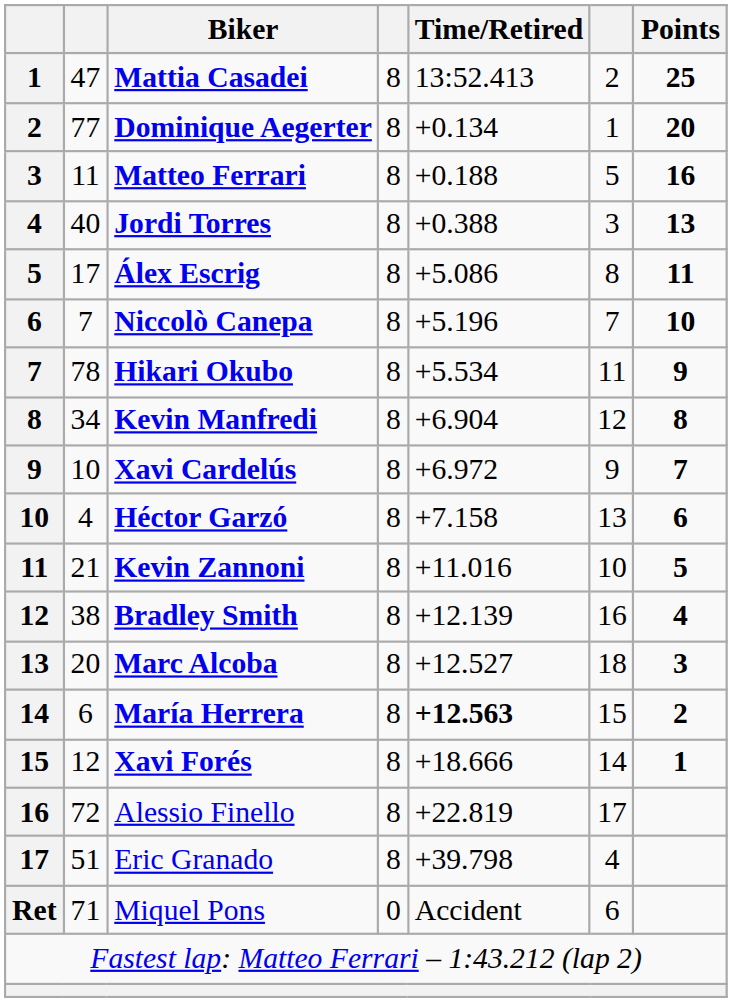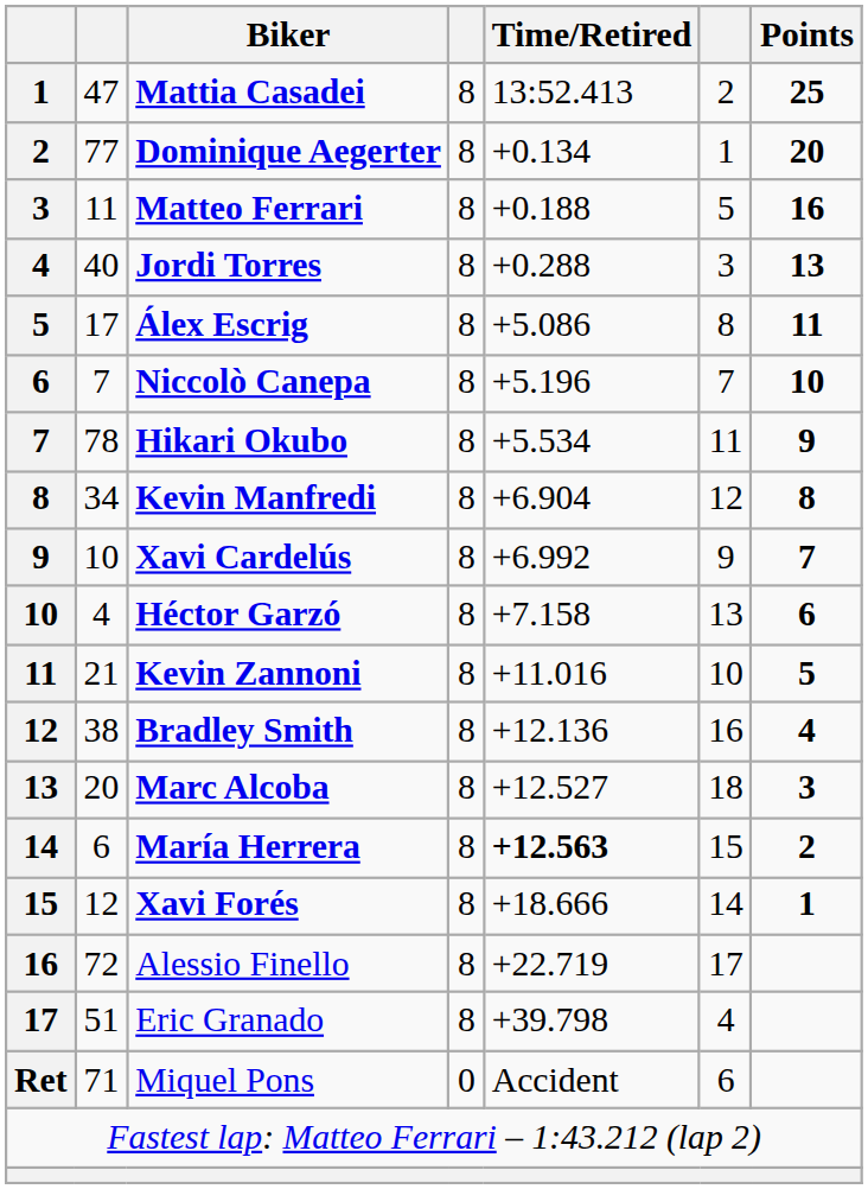Jordi Torres | Time/Retired: +0.388 -> +0.288
Xavi Cardelús | Time/Retired: +6.972 -> +6.992
Bradley Smith | Time/Retired: +12.139 -> +12.136
Alessio Finello | Time/Retired: +22.819 -> +22.719
